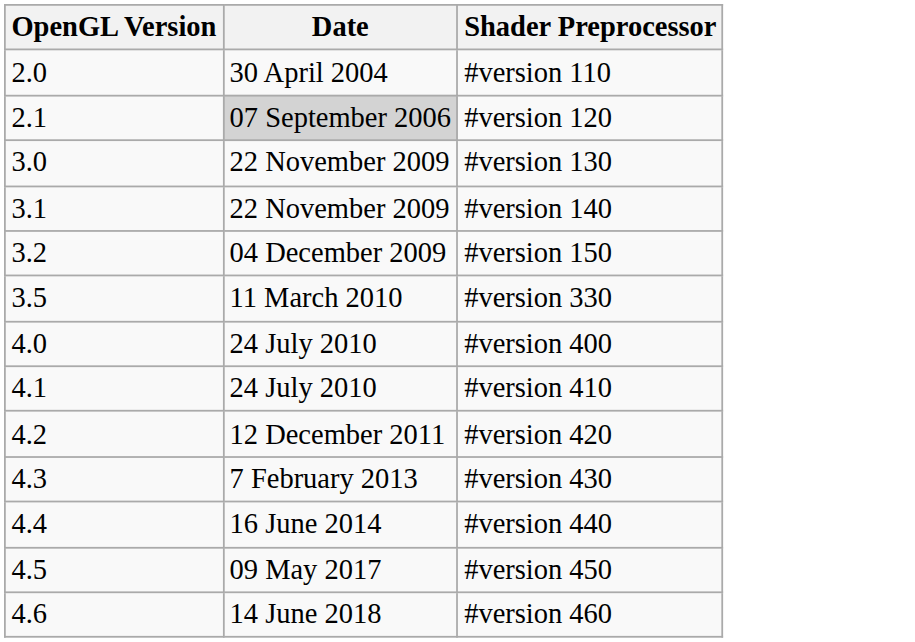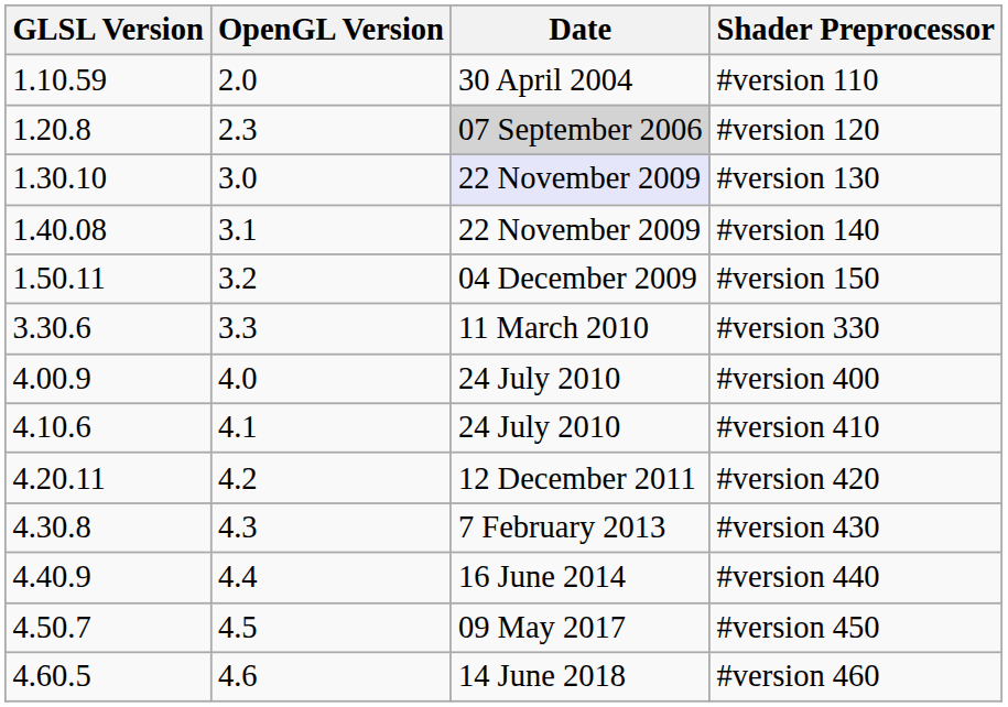+ column: GLSL Version | 1.10.59 | 1.20.8 | 1.30.10 | 1.40.08 | 1.50.11 | 3.30.6 | 4.00.9 | 4.10.6 | 4.20.11 | 4.30.8 | 4.40.9 | 4.50.7 | 4.60.5
#version 120 | OpenGL Version: 2.1 -> 2.3
#version 130 | Date: no background -> lavender background
#version 330 | OpenGL Version: 3.5 -> 3.3
